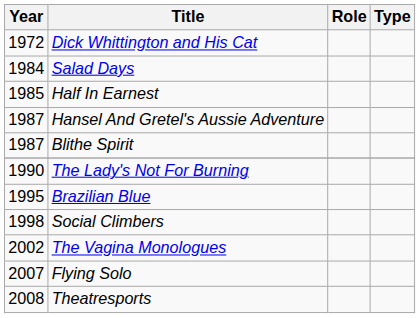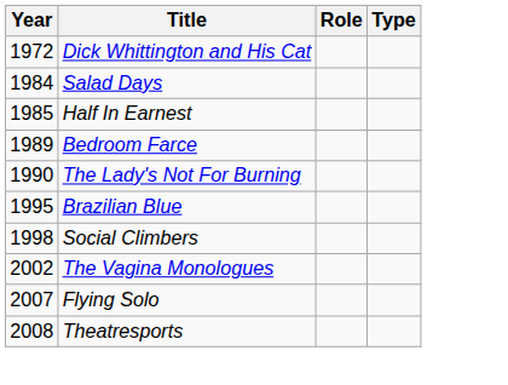- row: 1987 | Hansel And Gretel's Aussie Adventure
- row: 1987 | Blithe Spirit
+ row: 1989 | Bedroom Farce
